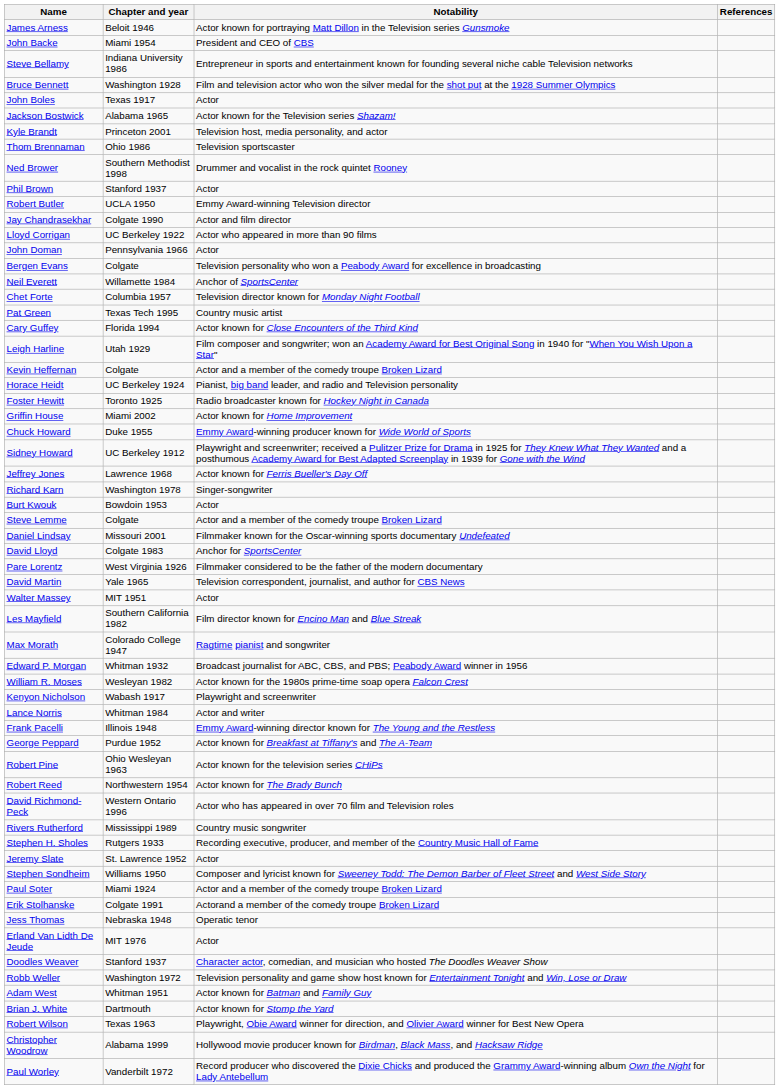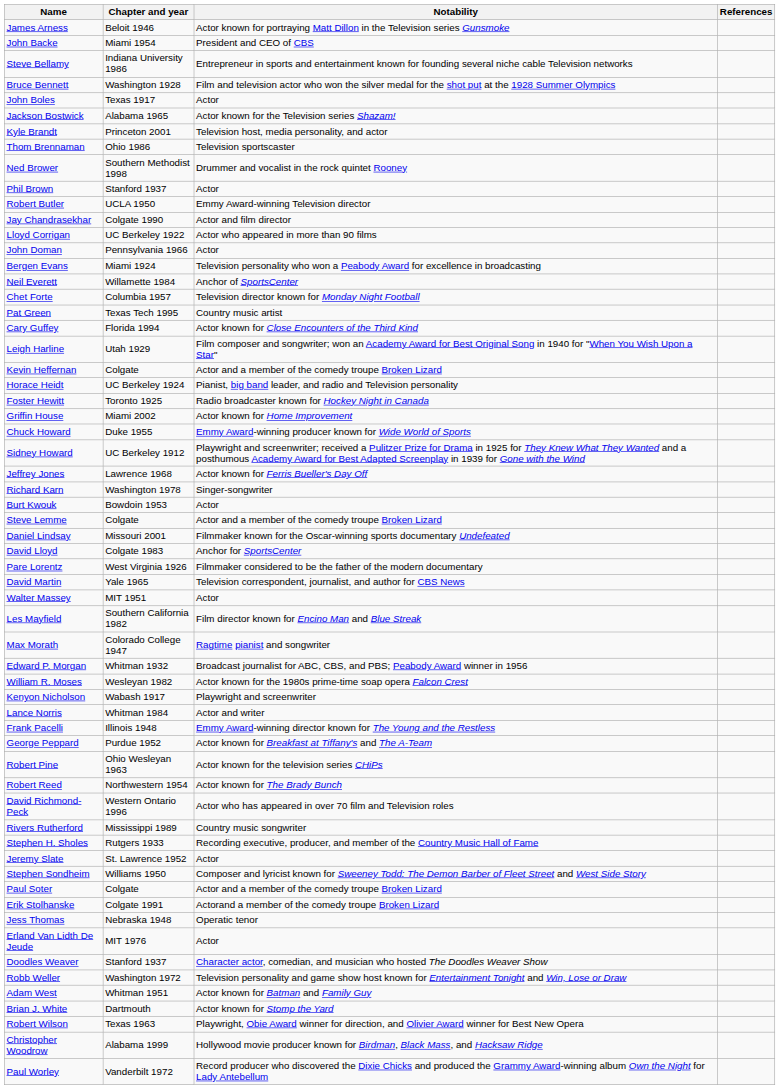Bergen Evans | Chapter and year: Colgate -> Miami 1924
Paul Soter | Chapter and year: Miami 1924 -> Colgate
